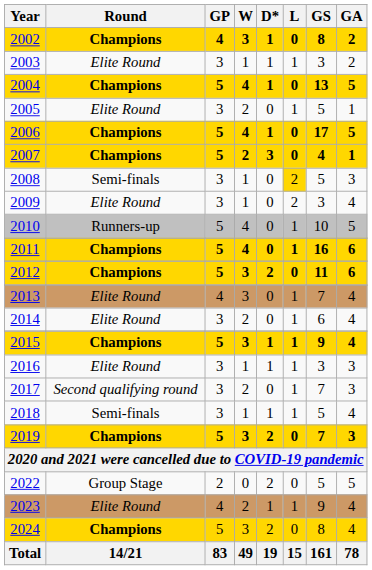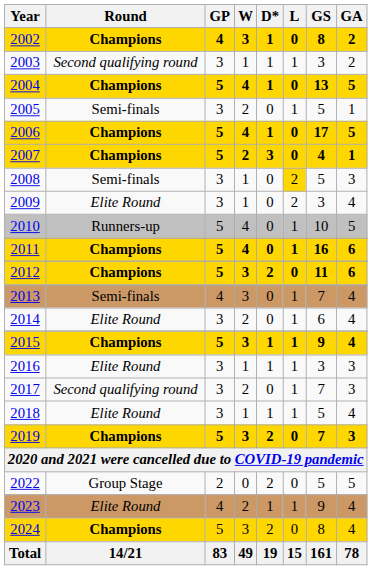2003 | Round: Elite Round -> Second qualifying round
2005 | Round: Elite Round -> Semi-finals
2013 | Round: Elite Round -> Semi-finals
2018 | Round: Semi-finals -> Elite Round
